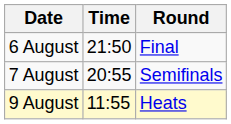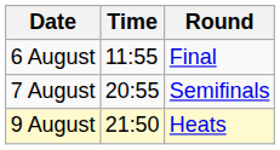6 August | Time: 21:50 -> 11:55
9 August | Time: 11:55 -> 21:50
